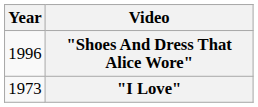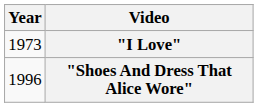rows swapped: "I Love" <-> "Shoes And Dress That Alice Wore"
